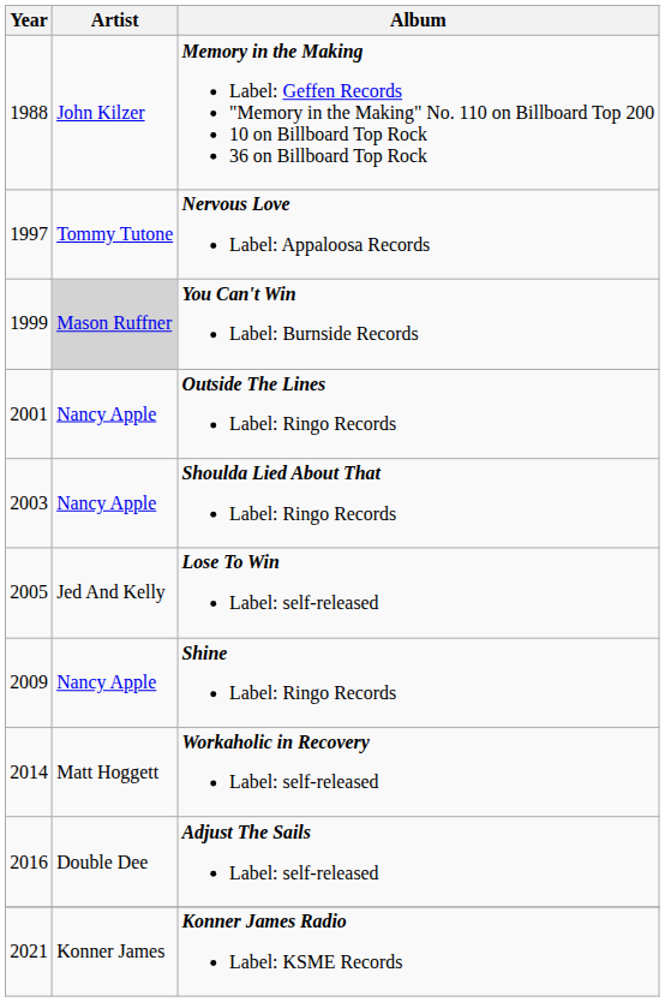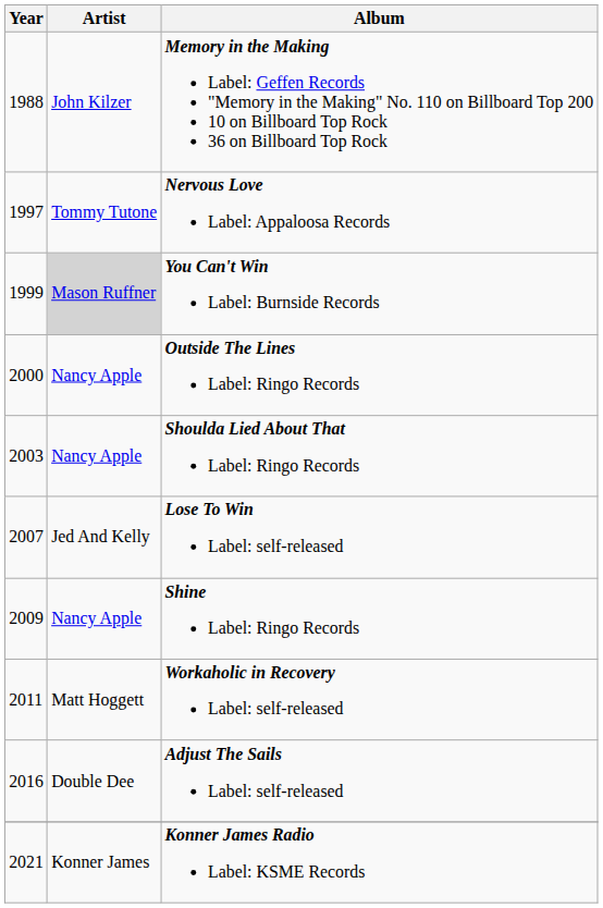Outside The Lines Label: Ringo Records | Year: 2001 -> 2000
Lose To Win Label: self-released | Year: 2005 -> 2007
Workaholic in Recovery Label: self-released | Year: 2014 -> 2011
